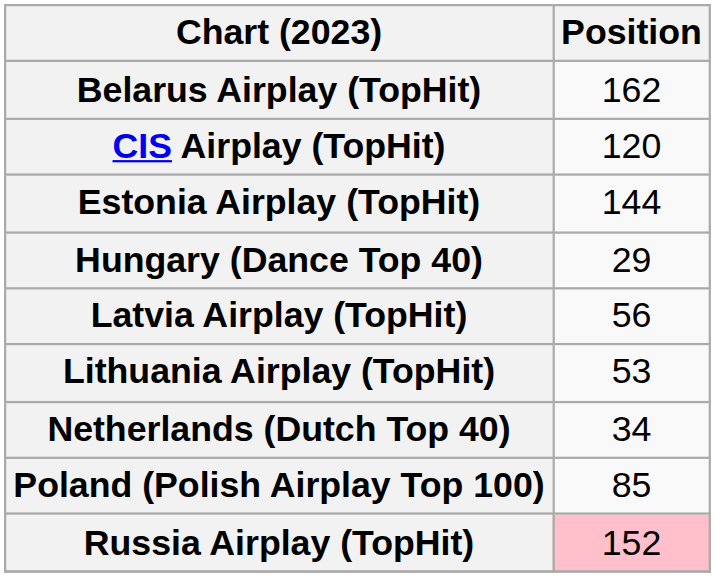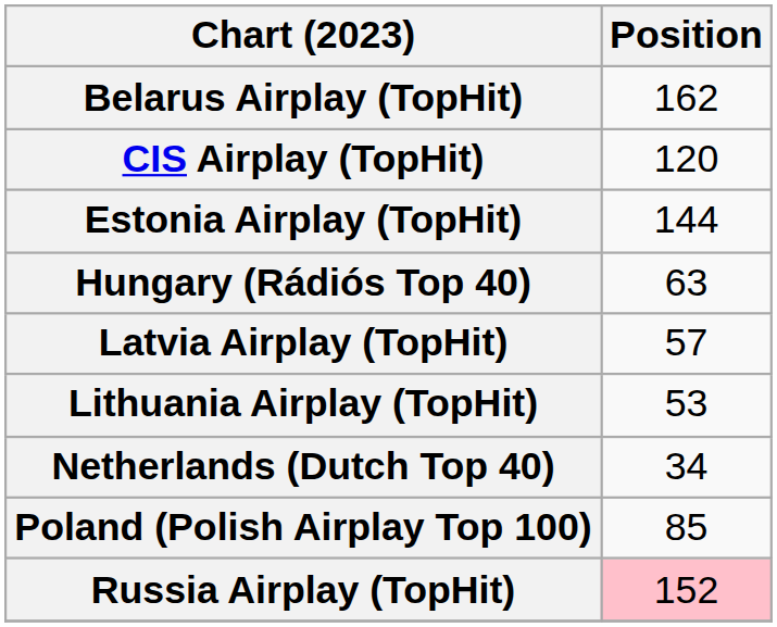- row: Hungary (Dance Top 40) | 29
+ row: Hungary (Rádiós Top 40) | 63
Latvia Airplay (TopHit) | Position: 56 -> 57
